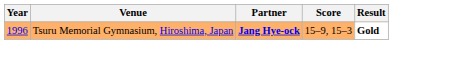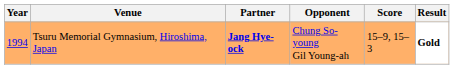+ column: Opponent | Chung So-young Gil Young-ah
Tsuru Memorial Gymnasium, Hiroshima, Japan | Year: 1996 -> 1994
